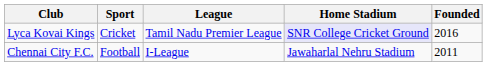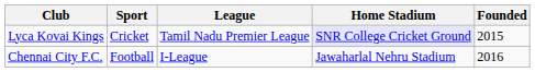Lyca Kovai Kings | Founded: 2016 -> 2015
Chennai City F.C. | Founded: 2011 -> 2016
